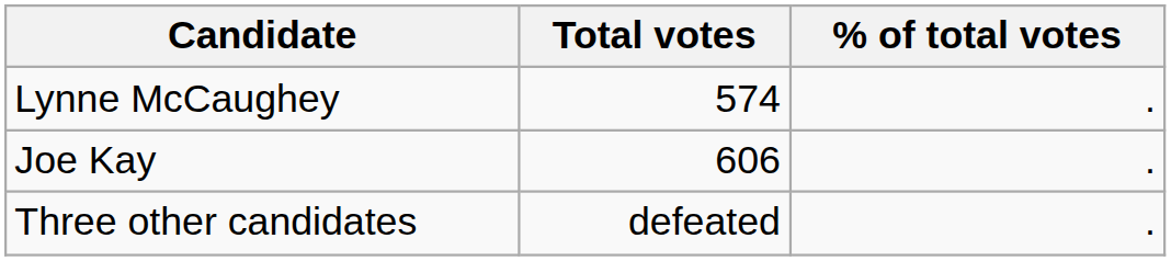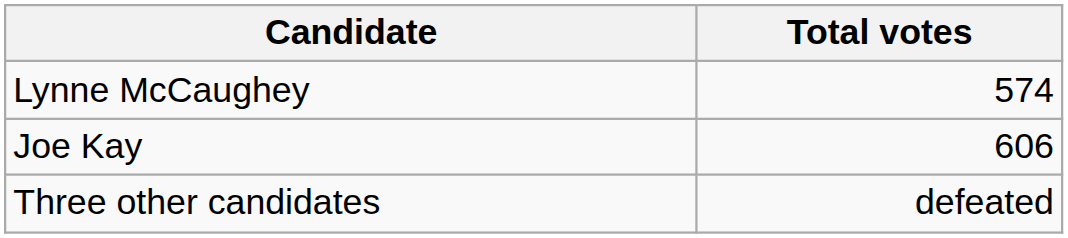- column: % of total votes | . | . | .
